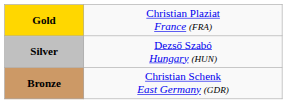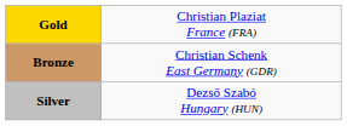rows swapped: Silver <-> Bronze
